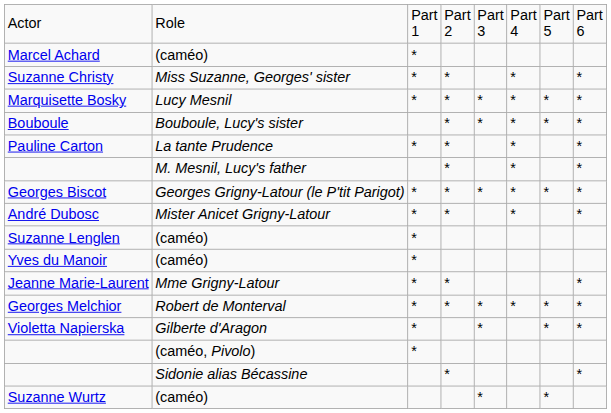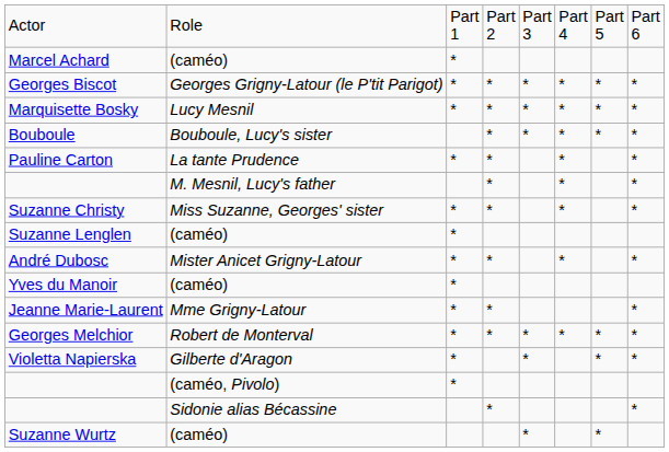rows swapped: Georges Biscot <-> Suzanne Christy
rows swapped: André Dubosc <-> Suzanne Lenglen
